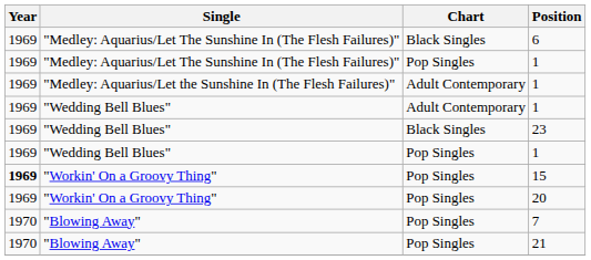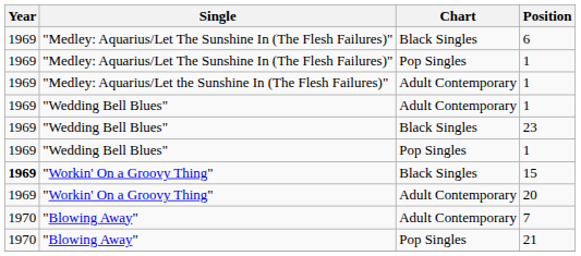15 | Chart: Pop Singles -> Black Singles
20 | Chart: Pop Singles -> Adult Contemporary
7 | Chart: Pop Singles -> Adult Contemporary
